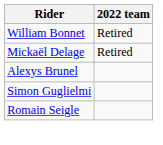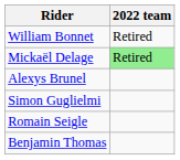Mickaël Delage | 2022 team: no background -> lightgreen background
+ row: Benjamin Thomas
